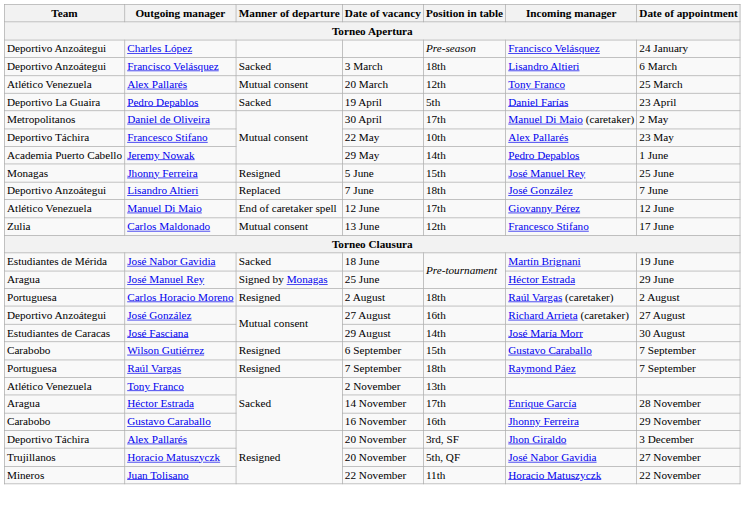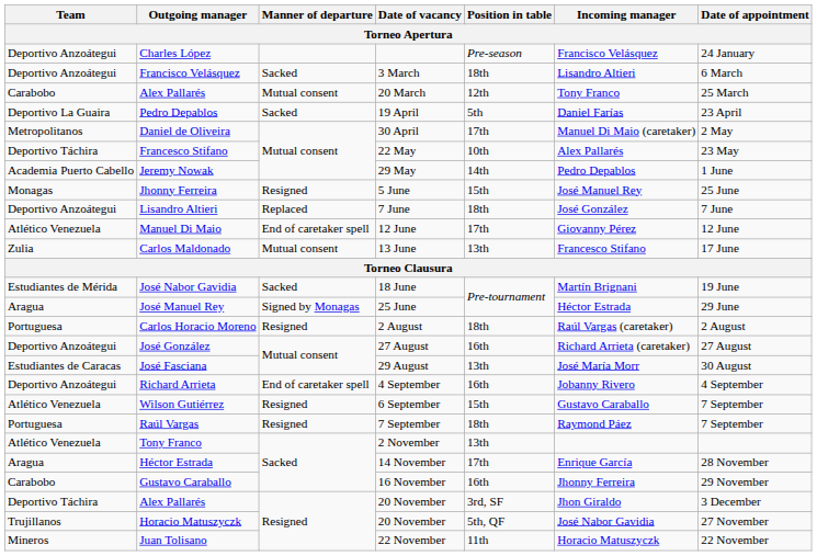Alex Pallarés / 20 March | Team: Atlético Venezuela -> Carabobo
Carlos Maldonado | Position in table: 12th -> 13th
José Fasciana | Position in table: 14th -> 13th
+ row: Deportivo Anzoátegui | Richard Arrieta | End of caretaker spell | 4 September | 16th | Jobanny Rivero | 4 September
Wilson Gutiérrez | Team: Carabobo -> Atlético Venezuela
